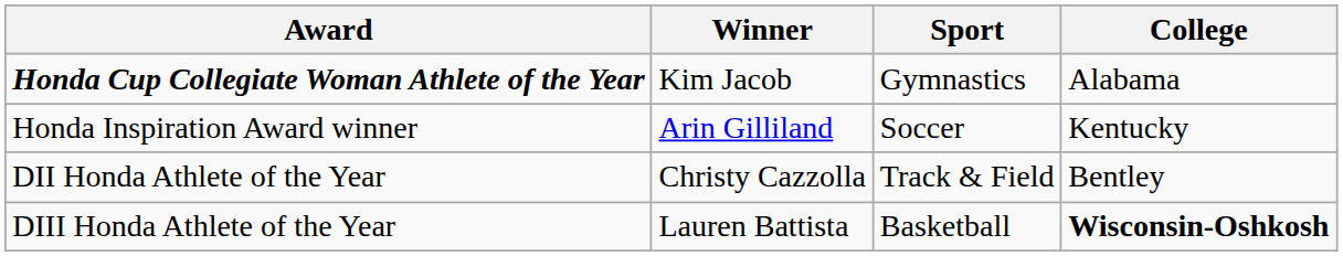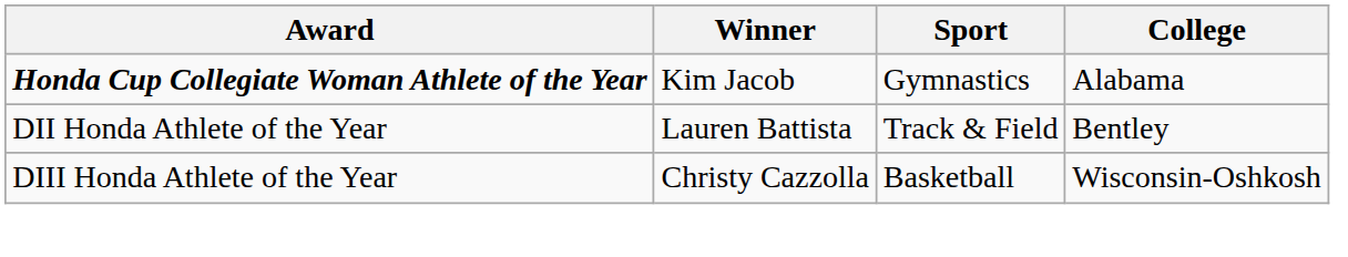- row: Honda Inspiration Award winner | Arin Gilliland | Soccer | Kentucky
DII Honda Athlete of the Year | Winner: Christy Cazzolla -> Lauren Battista
DIII Honda Athlete of the Year | Winner: Lauren Battista -> Christy Cazzolla
DIII Honda Athlete of the Year | College: bold -> normal
